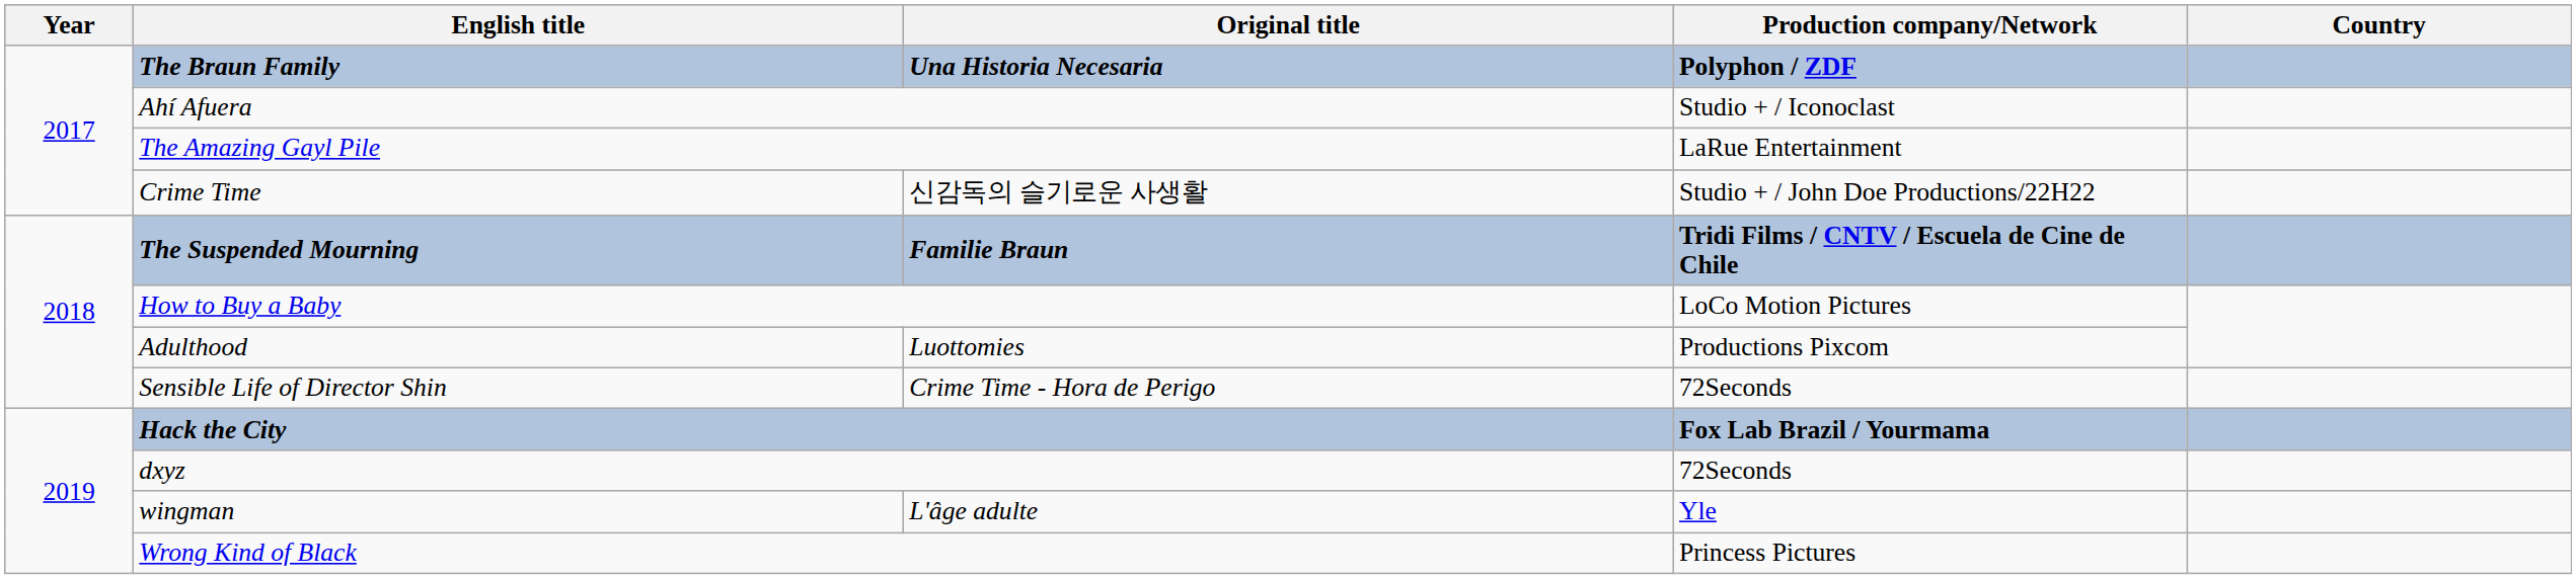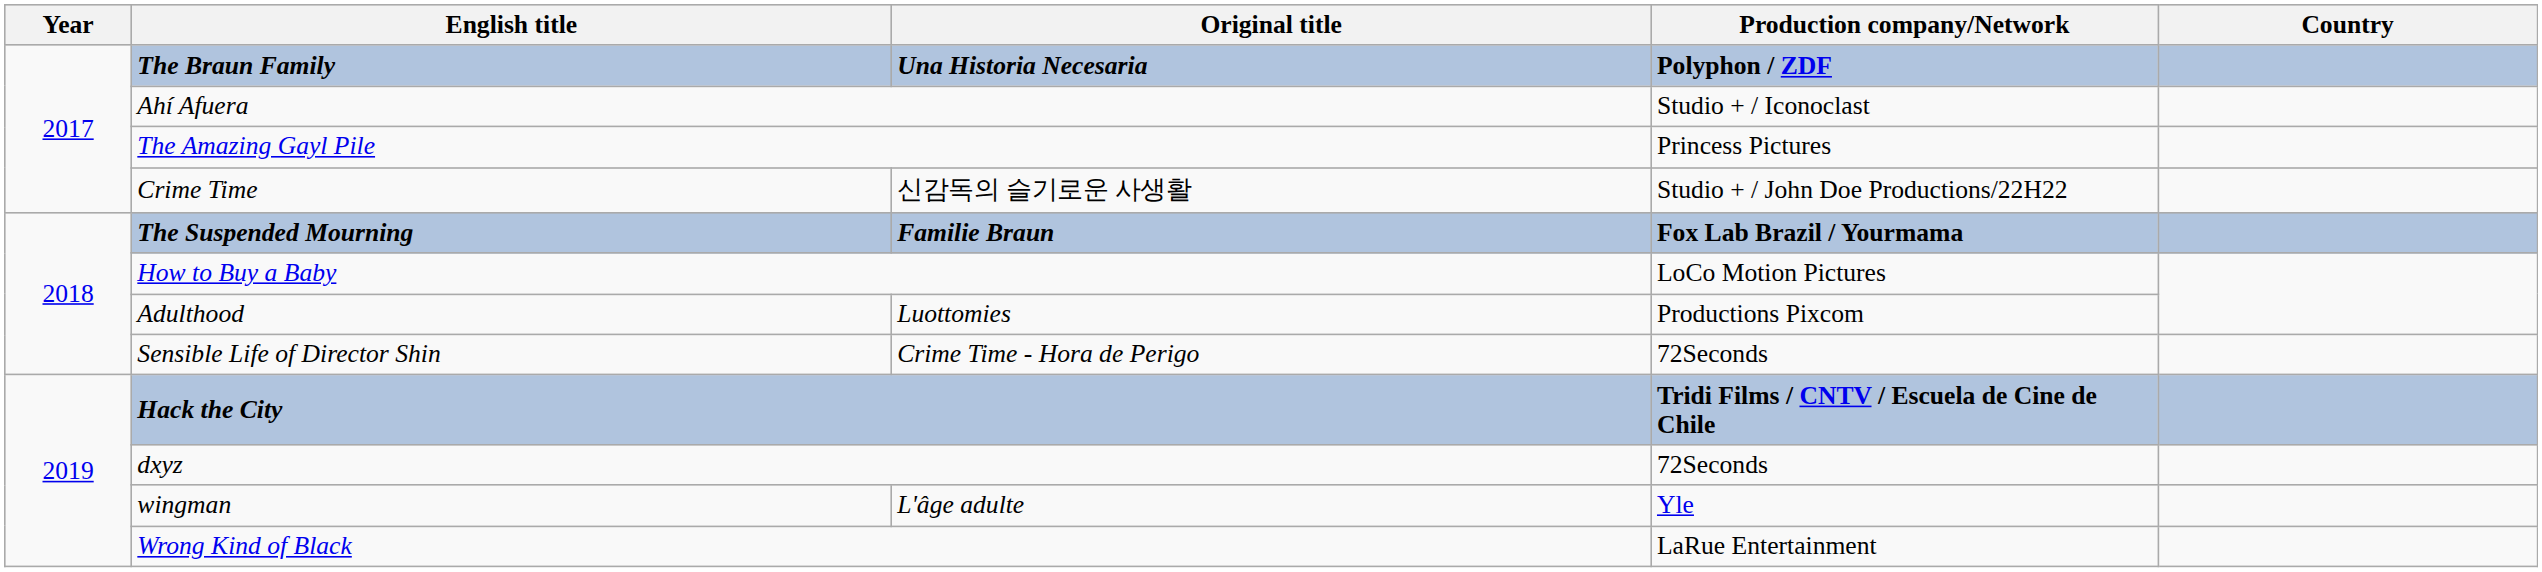The Amazing Gayl Pile | Production company/Network: LaRue Entertainment -> Princess Pictures
The Suspended Mourning | Production company/Network: Tridi Films / CNTV / Escuela de Cine de Chile -> Fox Lab Brazil / Yourmama
Hack the City | Production company/Network: Fox Lab Brazil / Yourmama -> Tridi Films / CNTV / Escuela de Cine de Chile
Wrong Kind of Black | Production company/Network: Princess Pictures -> LaRue Entertainment
